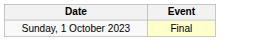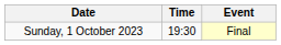+ column: Time | 19:30
